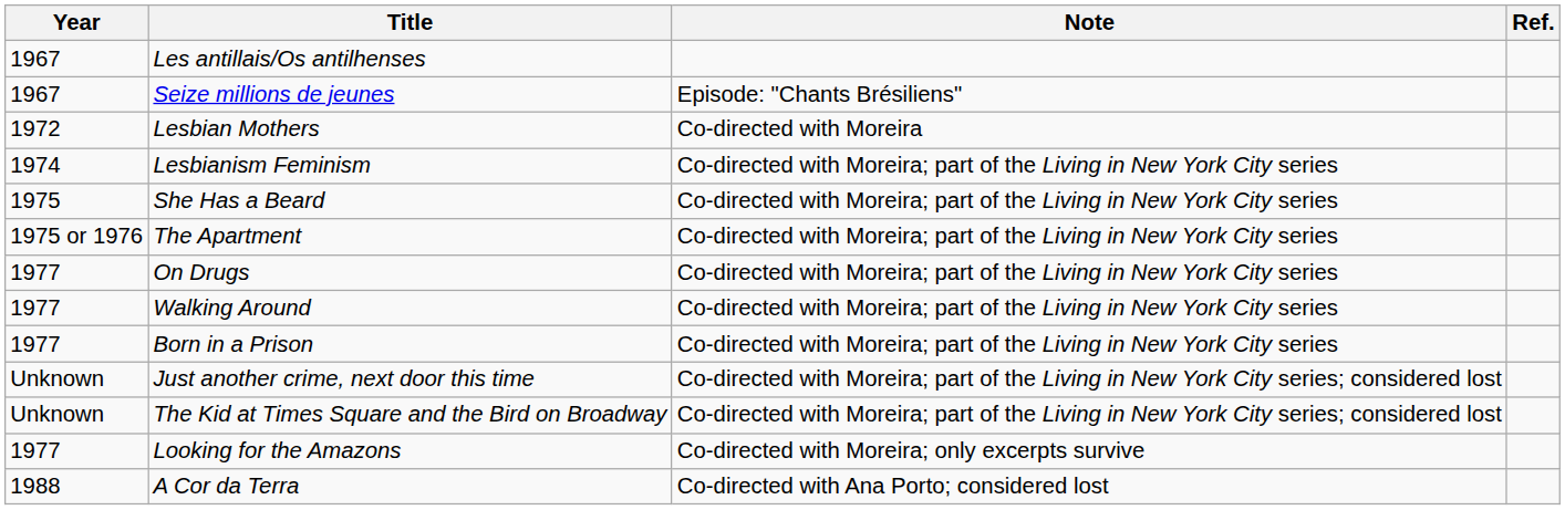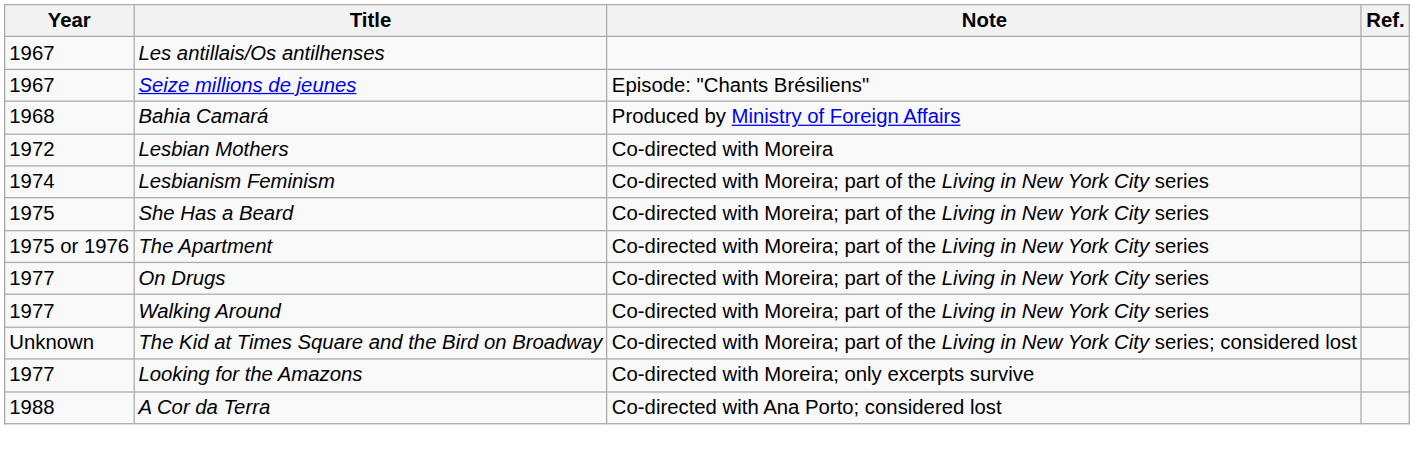+ row: 1968 | Bahia Camará | Produced by Ministry of Foreign Affairs
- row: 1977 | Born in a Prison | Co-directed with Moreira; part of the Living in New York City series
- row: Unknown | Just another crime, next door this time | Co-directed with Moreira; part of the Living in New York City series; considered lost
